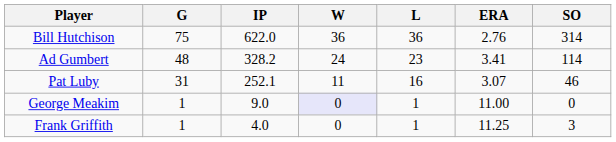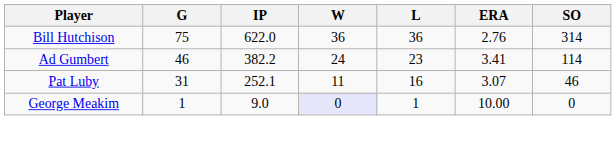Ad Gumbert | G: 48 -> 46
Ad Gumbert | IP: 328.2 -> 382.2
George Meakim | ERA: 11.00 -> 10.00
- row: Frank Griffith | 1 | 4.0 | 0 | 1 | 11.25 | 3
